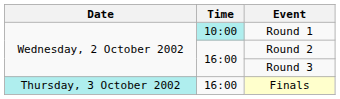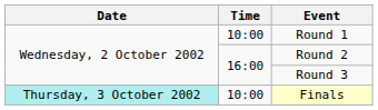Round 1 | Time: paleturquoise background -> no background
Finals | Time: 16:00 -> 10:00
